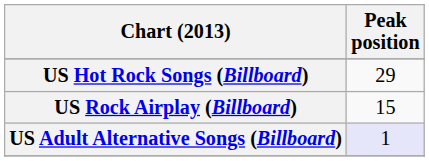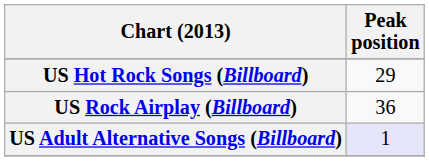US Rock Airplay (Billboard) | Peak position: 15 -> 36
